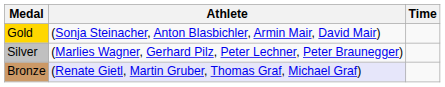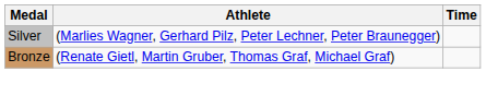- row: Gold | (Sonja Steinacher, Anton Blasbichler, Armin Mair, David Mair)
Bronze | Athlete: lavender background -> no background
